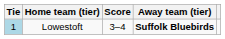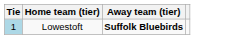- column: Score | 3–4
